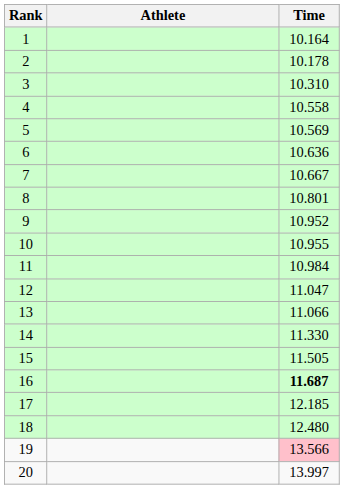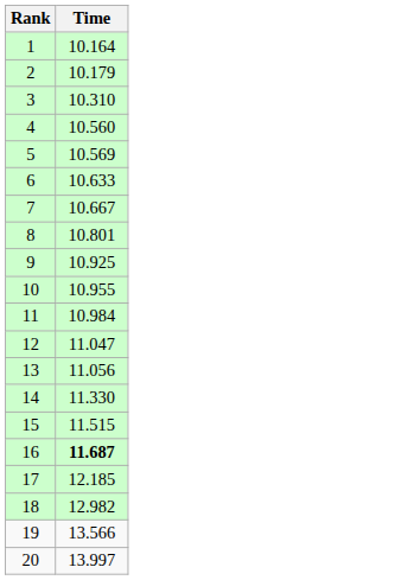- column: Athlete
2 | Time: 10.178 -> 10.179
4 | Time: 10.558 -> 10.560
6 | Time: 10.636 -> 10.633
9 | Time: 10.952 -> 10.925
13 | Time: 11.066 -> 11.056
15 | Time: 11.505 -> 11.515
18 | Time: 12.480 -> 12.982
19 | Time: pink background -> no background
